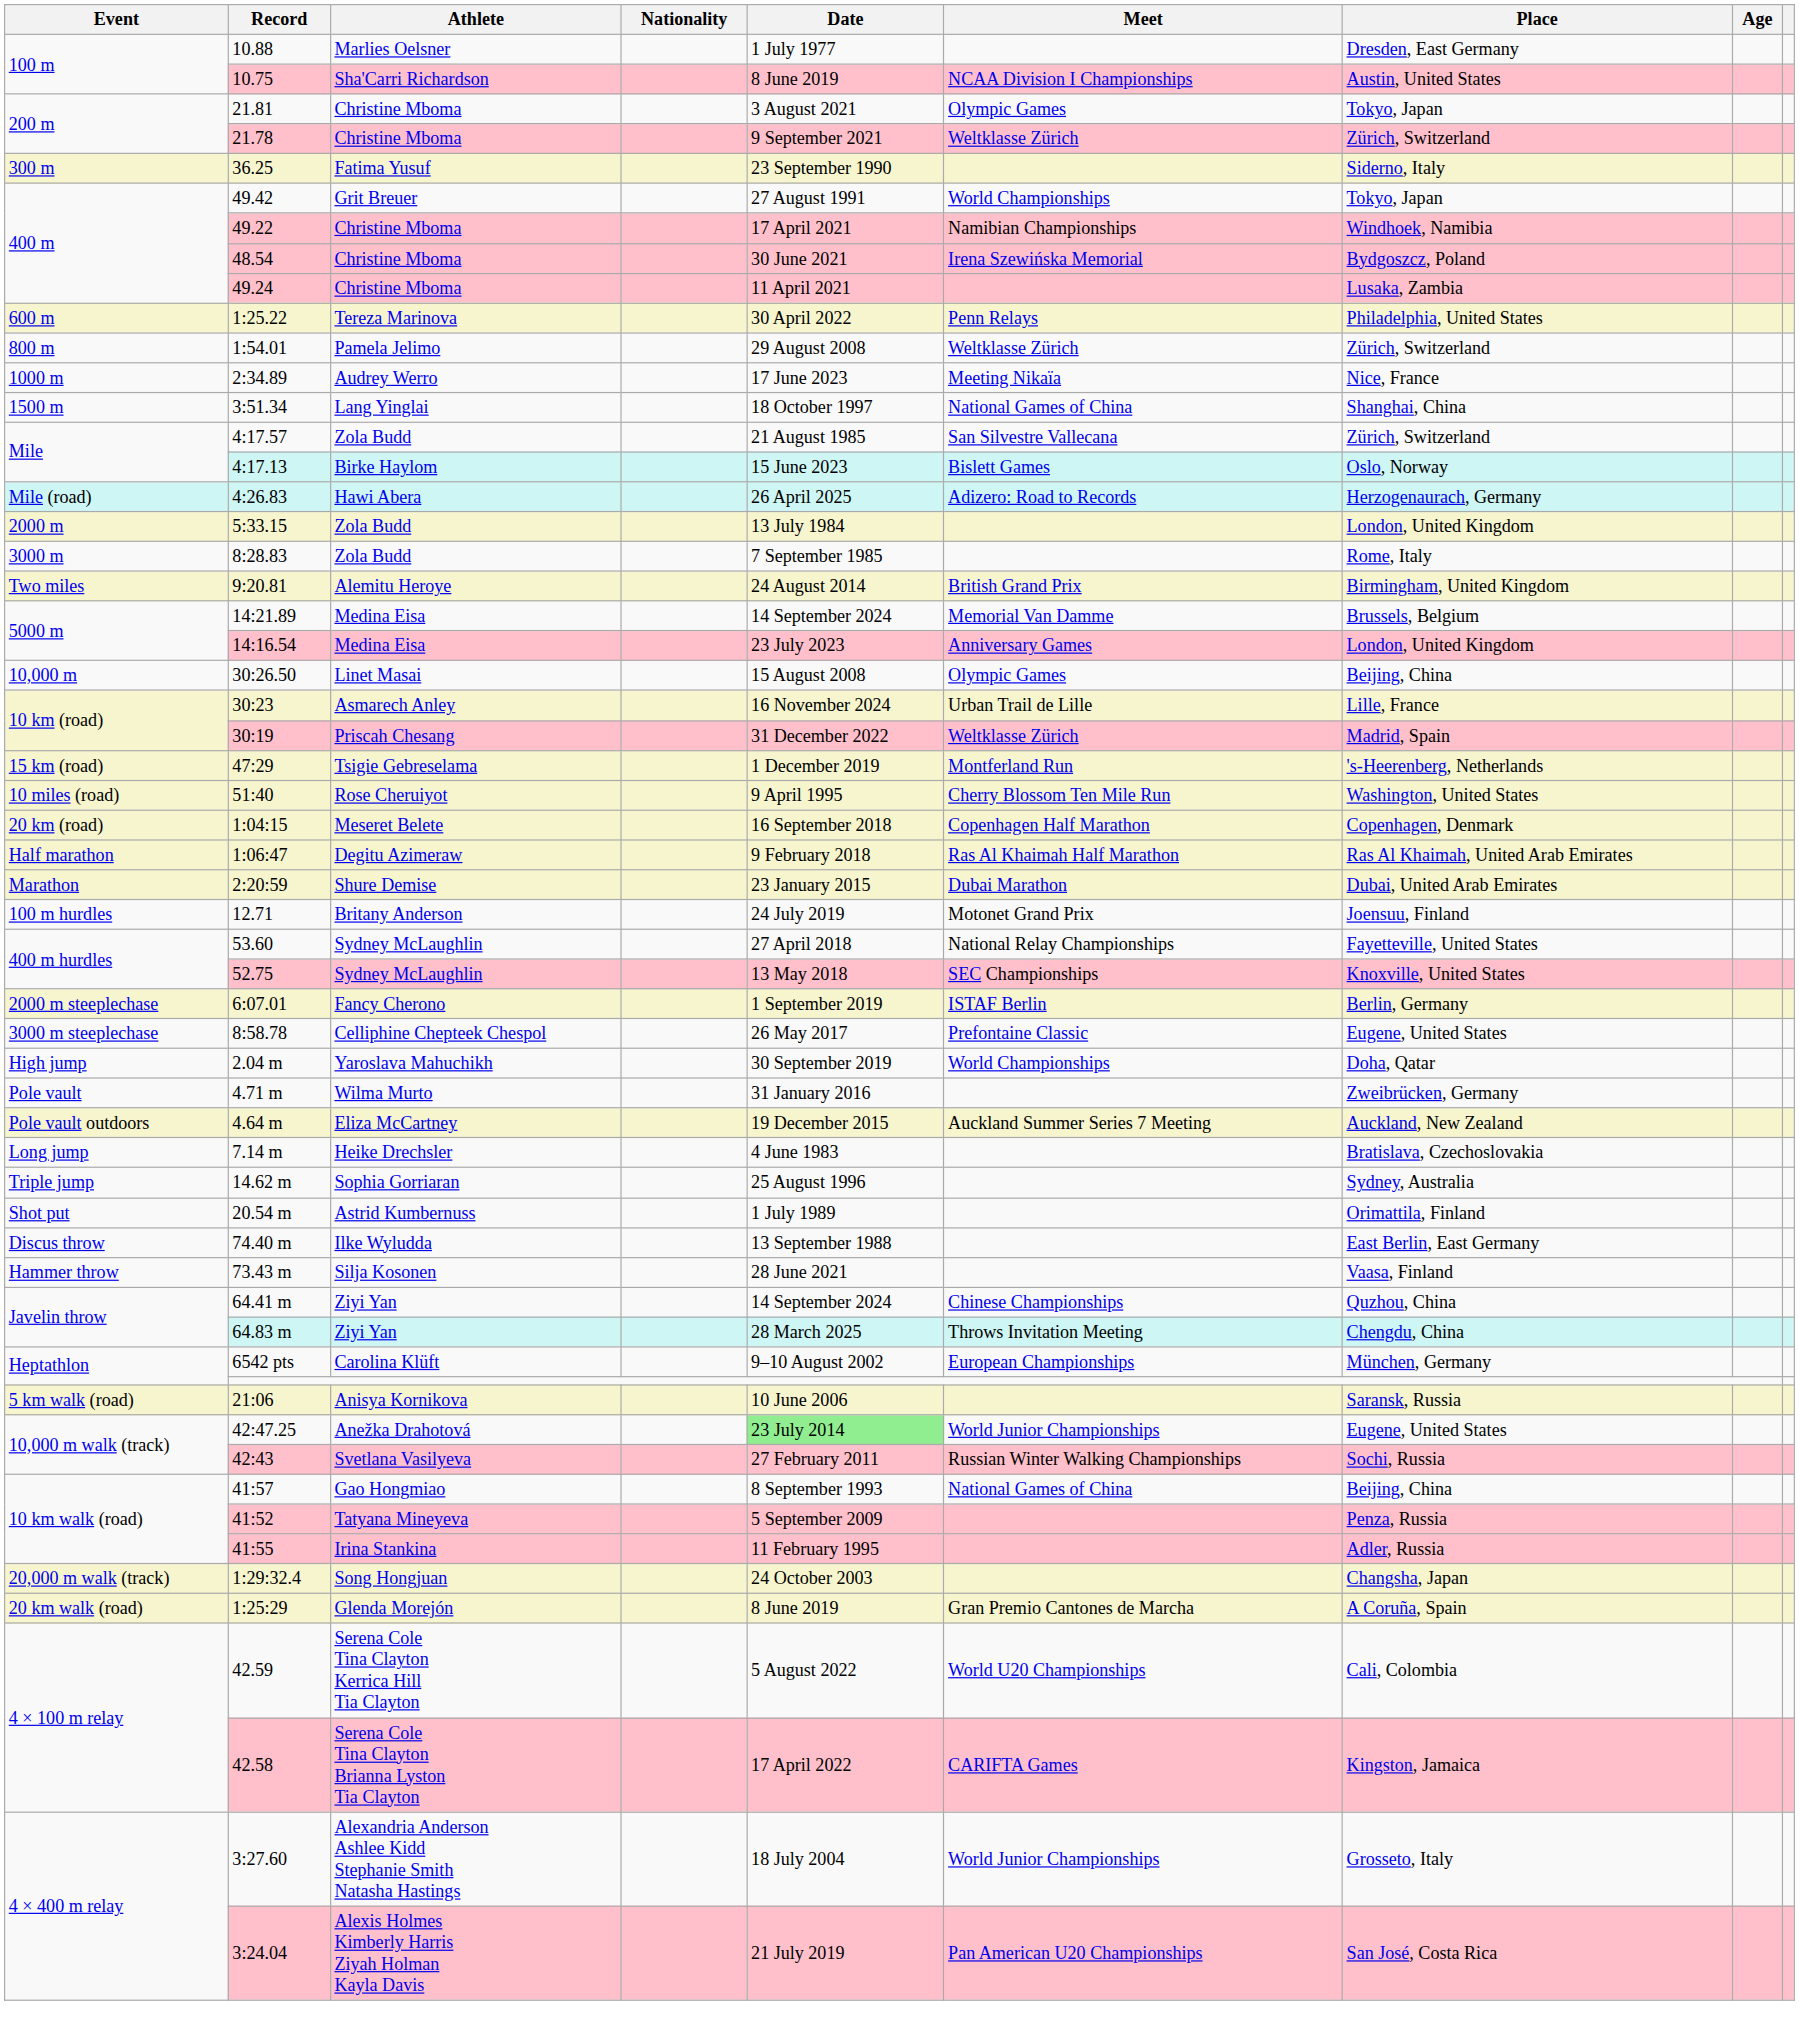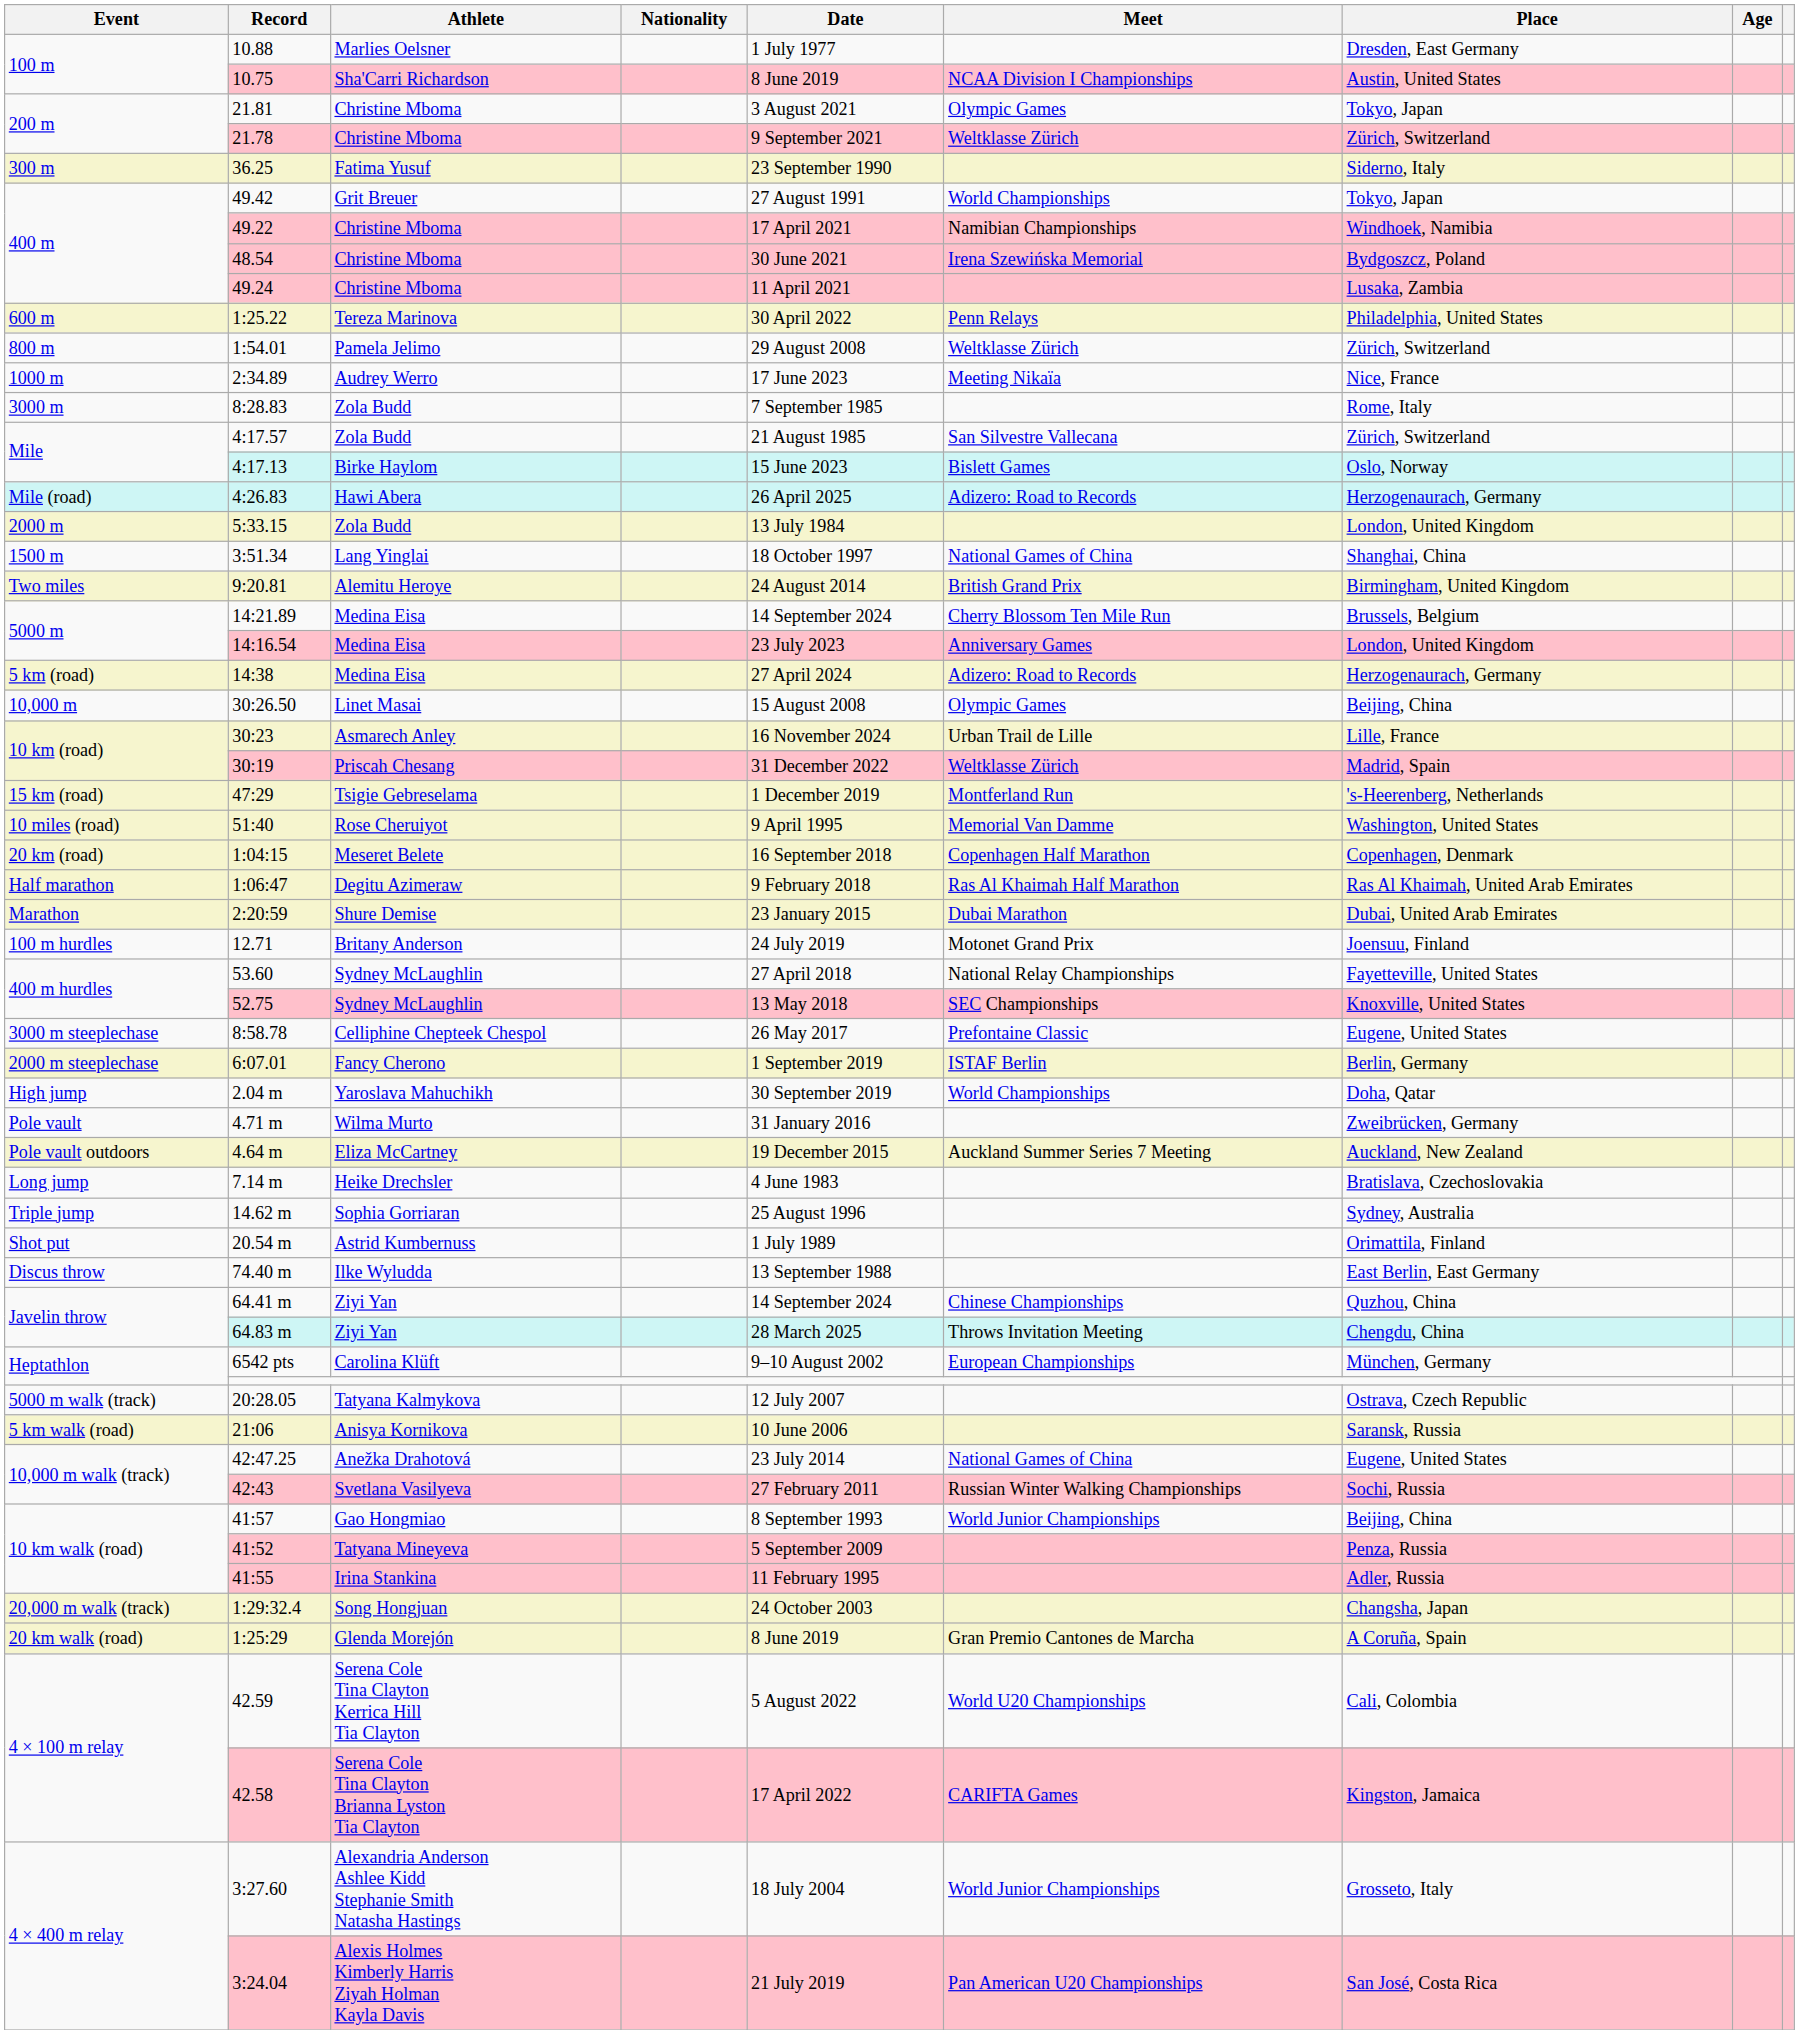rows swapped: 3:51.34 <-> 8:28.83
14:21.89 | Meet: Memorial Van Damme -> Cherry Blossom Ten Mile Run
+ row: 5 km (road) | 14:38 | Medina Eisa | 27 April 2024 | Adizero: Road to Records | Herzogenaurach, Germany
51:40 | Meet: Cherry Blossom Ten Mile Run -> Memorial Van Damme
rows swapped: 6:07.01 <-> 8:58.78
- row: Hammer throw | 73.43 m | Silja Kosonen | 28 June 2021 | Vaasa, Finland
+ row: 5000 m walk (track) | 20:28.05 | Tatyana Kalmykova | 12 July 2007 | Ostrava, Czech Republic
42:47.25 | Date: lightgreen background -> no background
42:47.25 | Meet: World Junior Championships -> National Games of China
41:57 | Meet: National Games of China -> World Junior Championships
